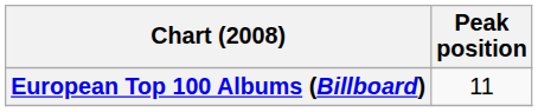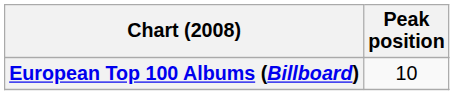European Top 100 Albums (Billboard) | Peak position: 11 -> 10
